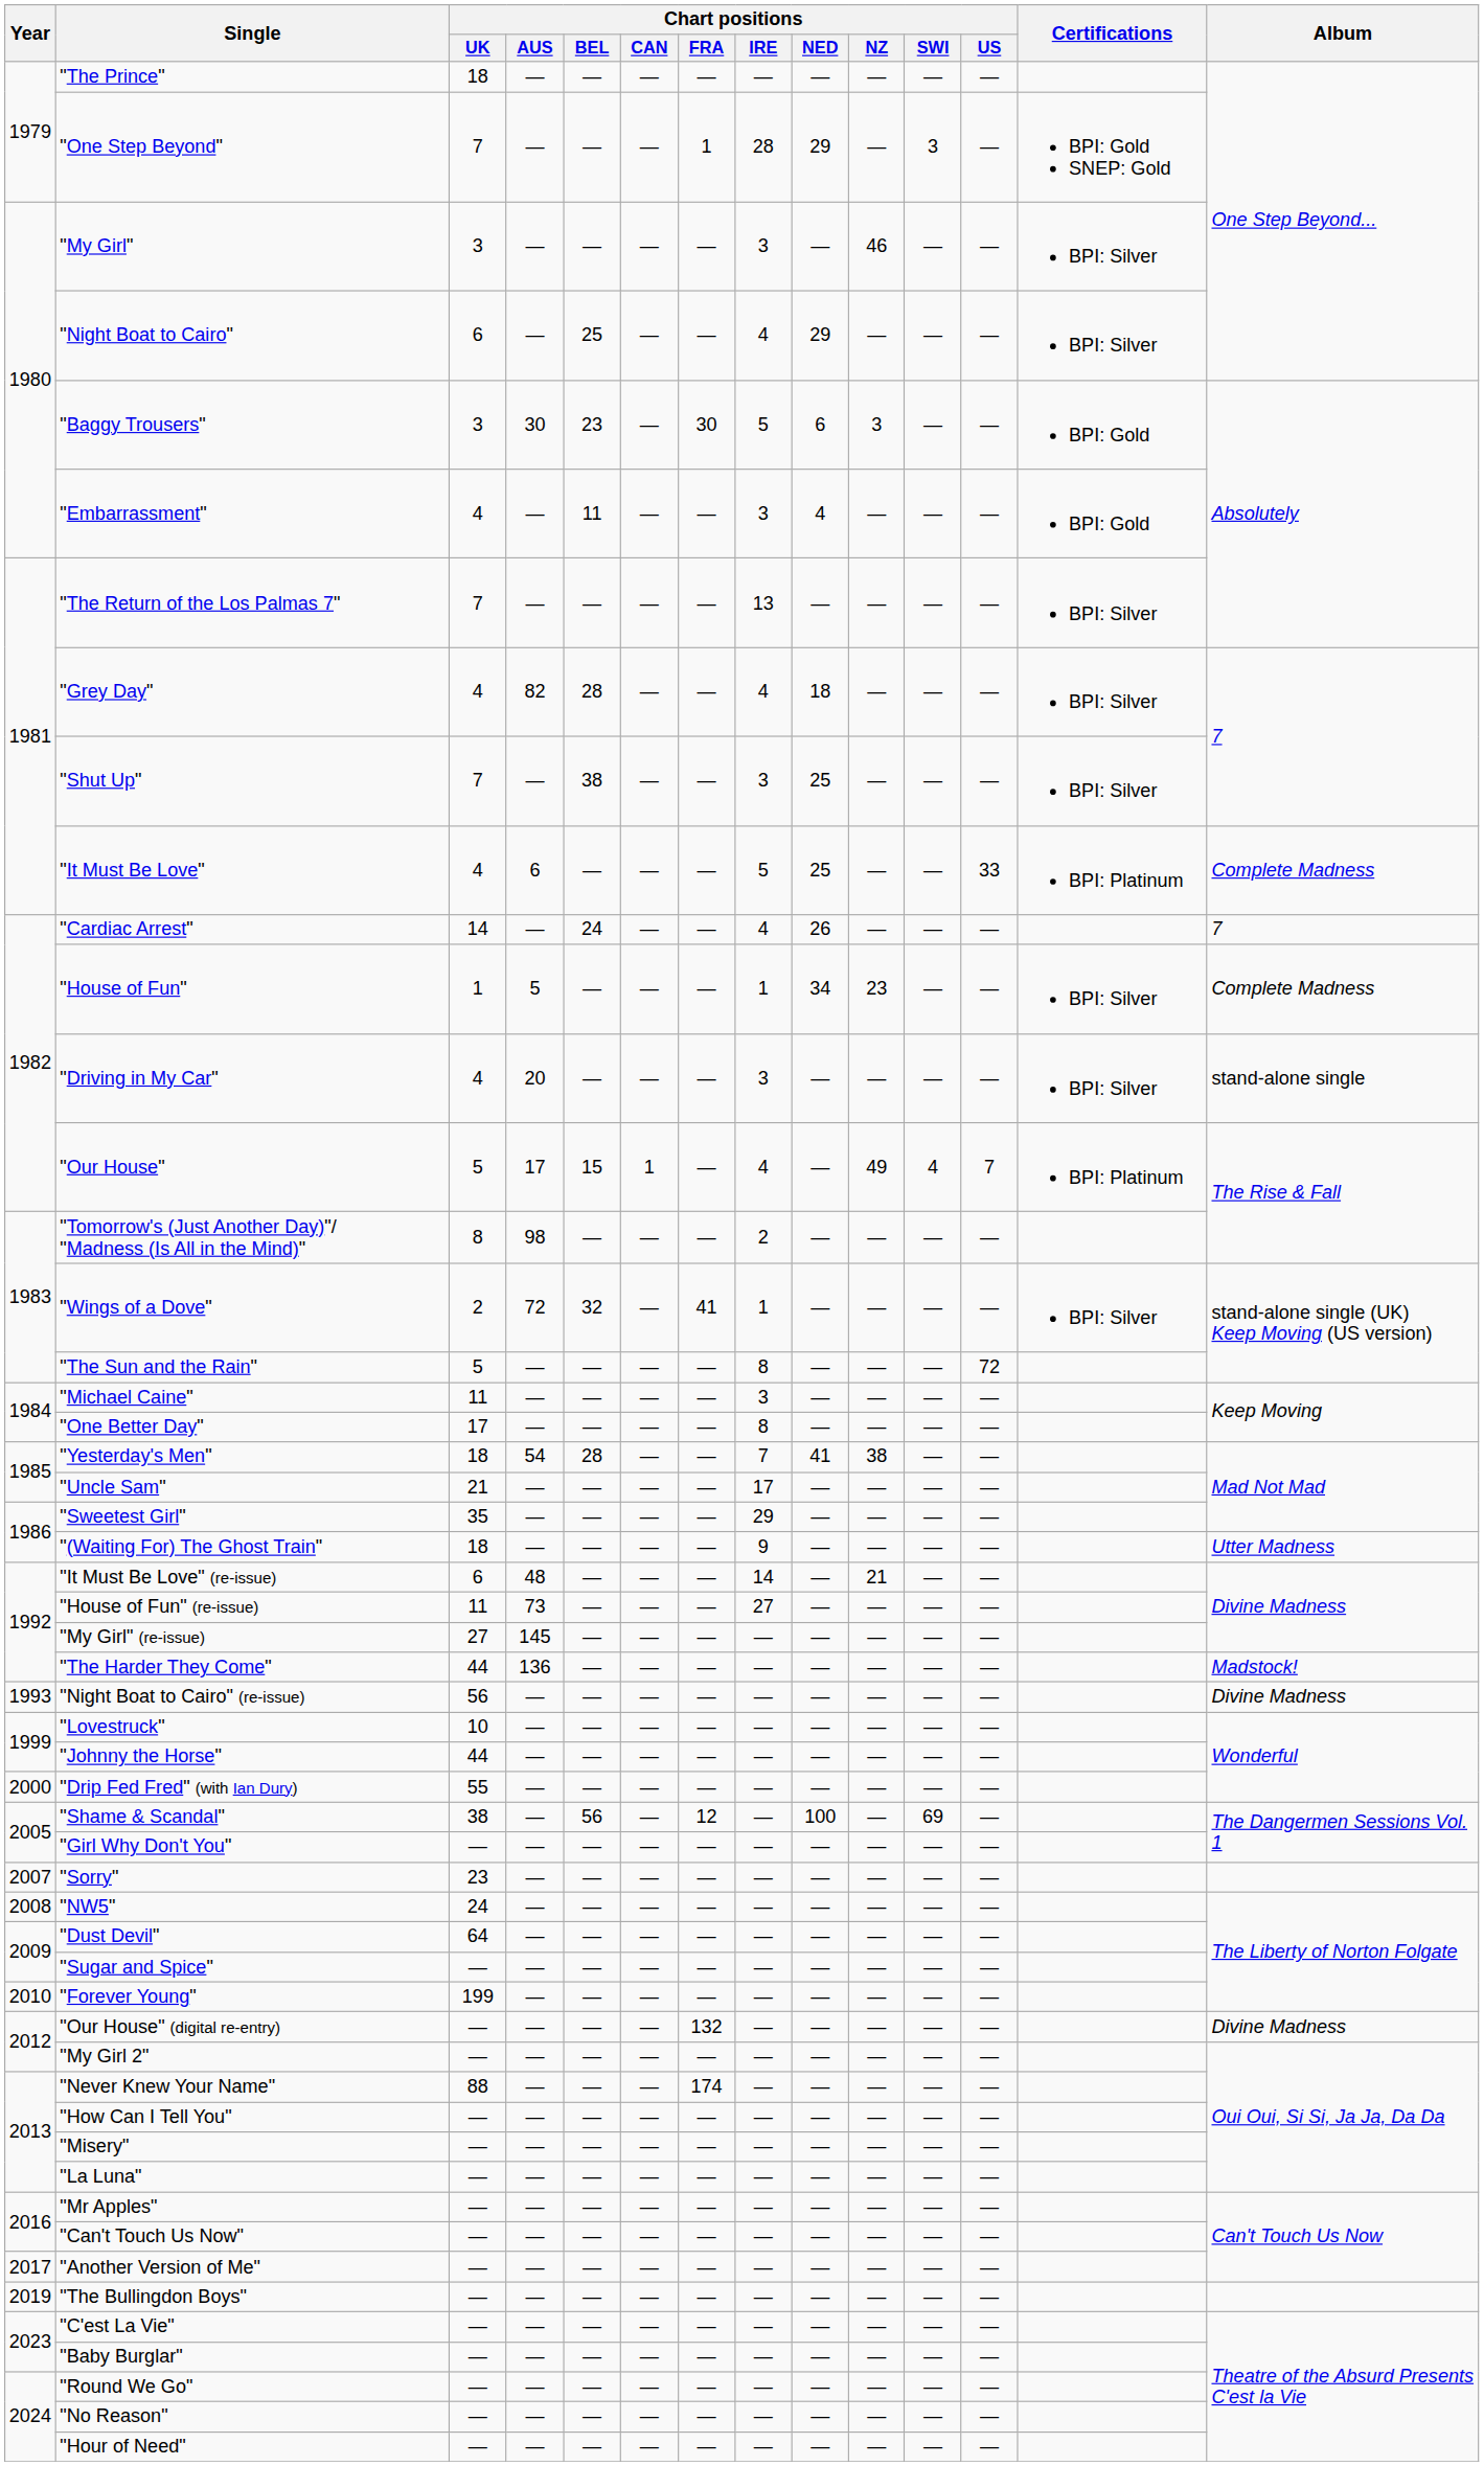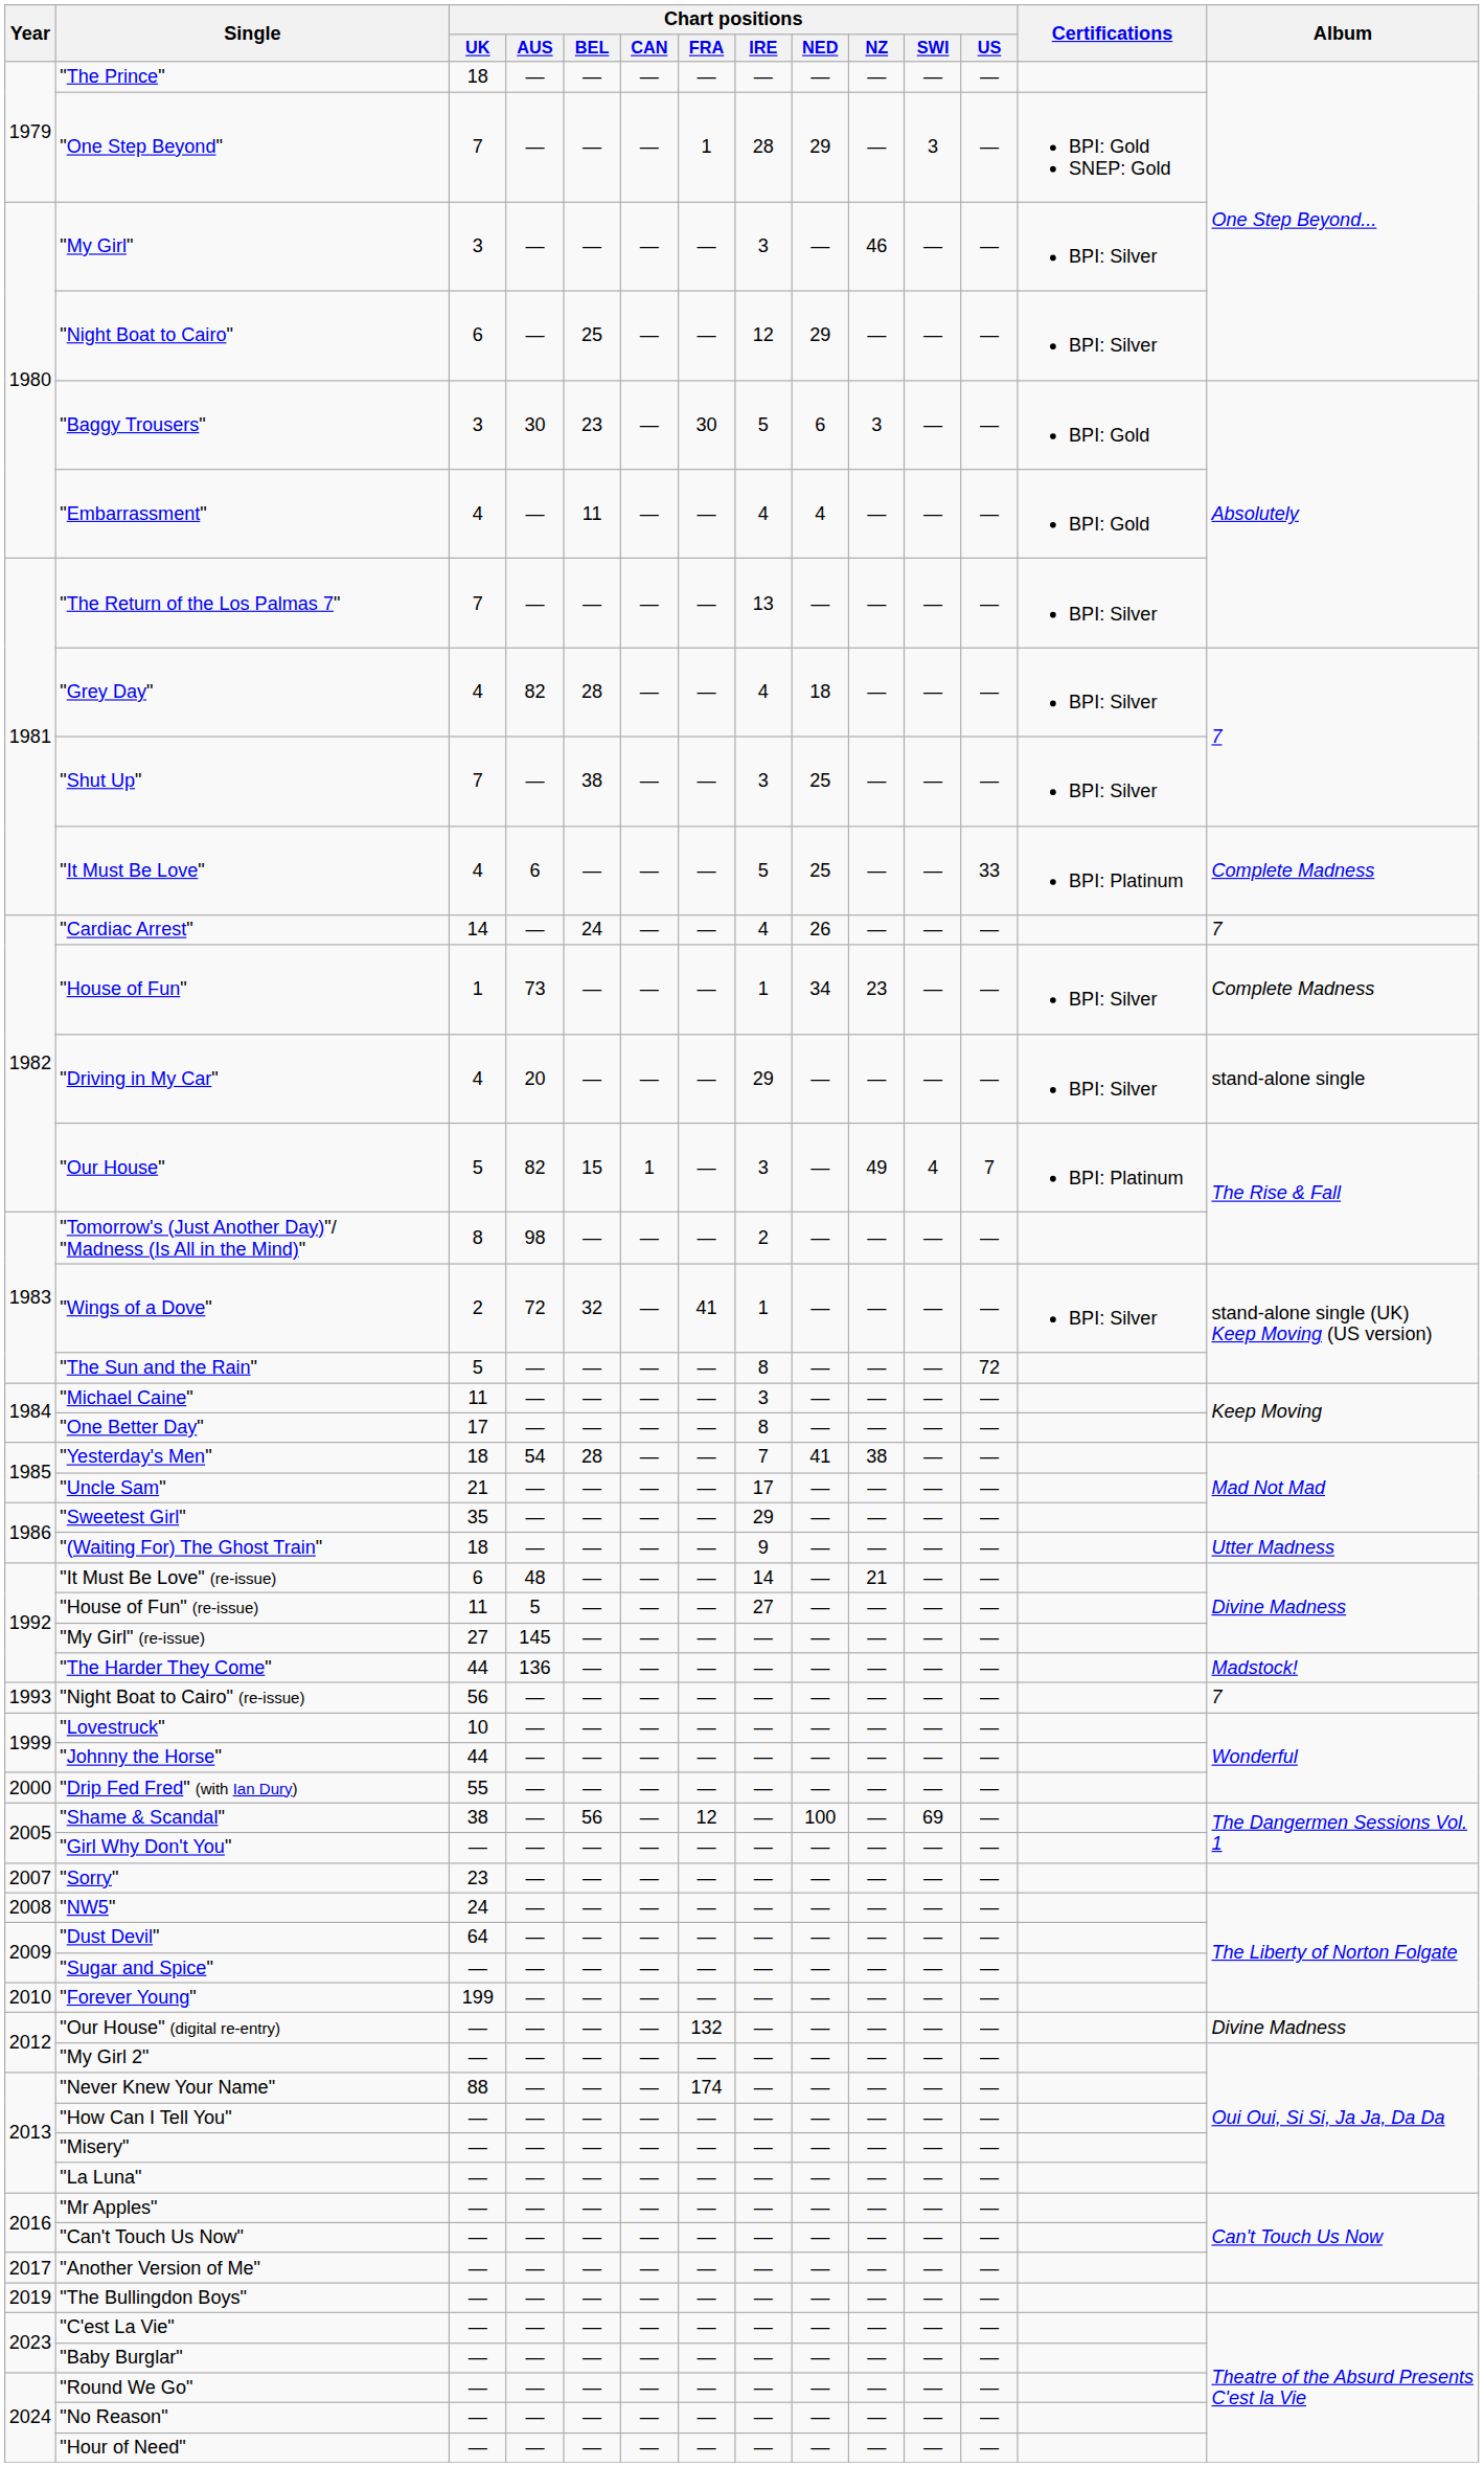"Night Boat to Cairo" | Chart positions / IRE: 4 -> 12
"Embarrassment" | Chart positions / IRE: 3 -> 4
"House of Fun" | Chart positions / AUS: 5 -> 73
"Driving in My Car" | Chart positions / IRE: 3 -> 29
"Our House" | Chart positions / AUS: 17 -> 82
"Our House" | Chart positions / IRE: 4 -> 3
"House of Fun" (re-issue) | Chart positions / AUS: 73 -> 5
"Night Boat to Cairo" (re-issue) | Album: Divine Madness -> 7
